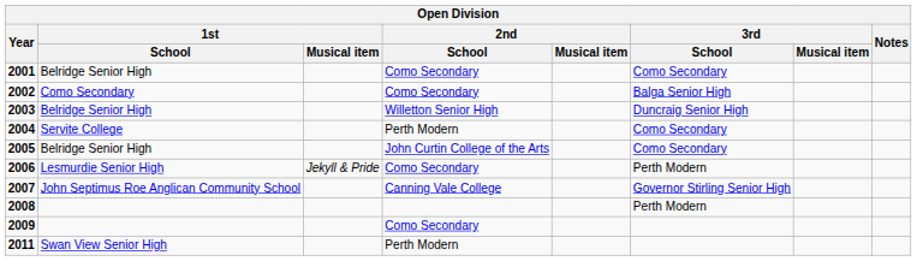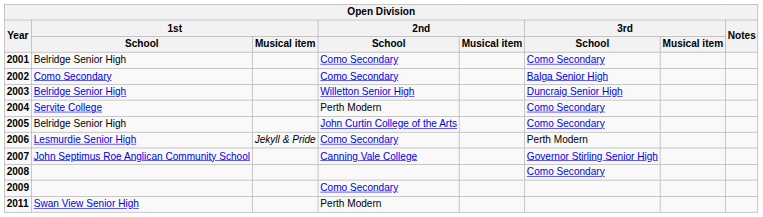2008 | 3rd / School: Perth Modern -> Como Secondary
